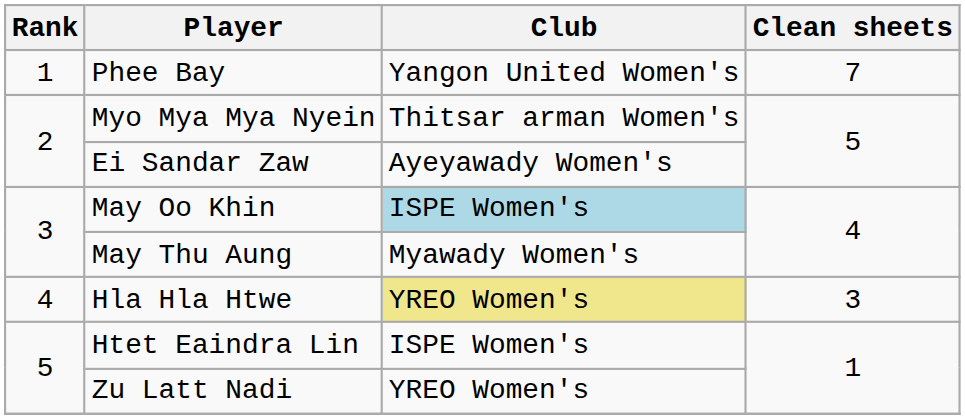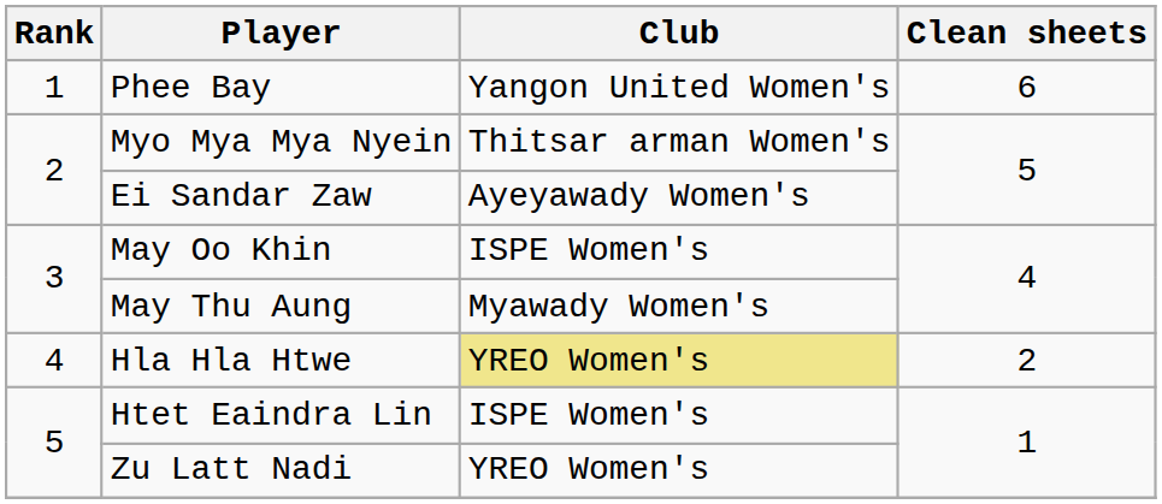Phee Bay | Clean sheets: 7 -> 6
May Oo Khin | Club: lightblue background -> no background
Hla Hla Htwe | Clean sheets: 3 -> 2
